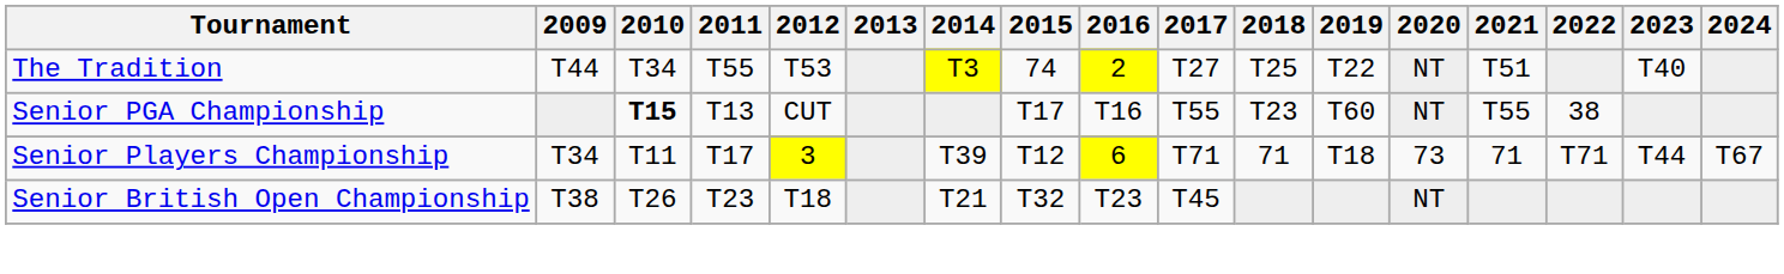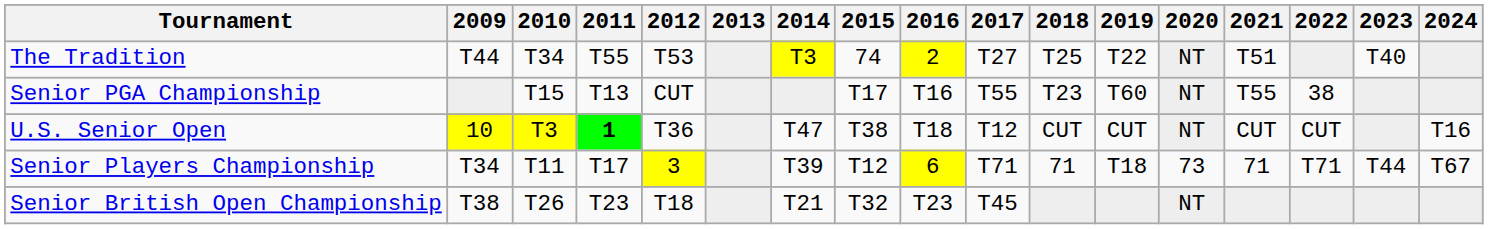Senior PGA Championship | 2010: bold -> normal
+ row: U.S. Senior Open | 10 | T3 | 1 | T36 | T47 | T38 | T18 | T12 | CUT | CUT | NT | CUT | CUT | T16
